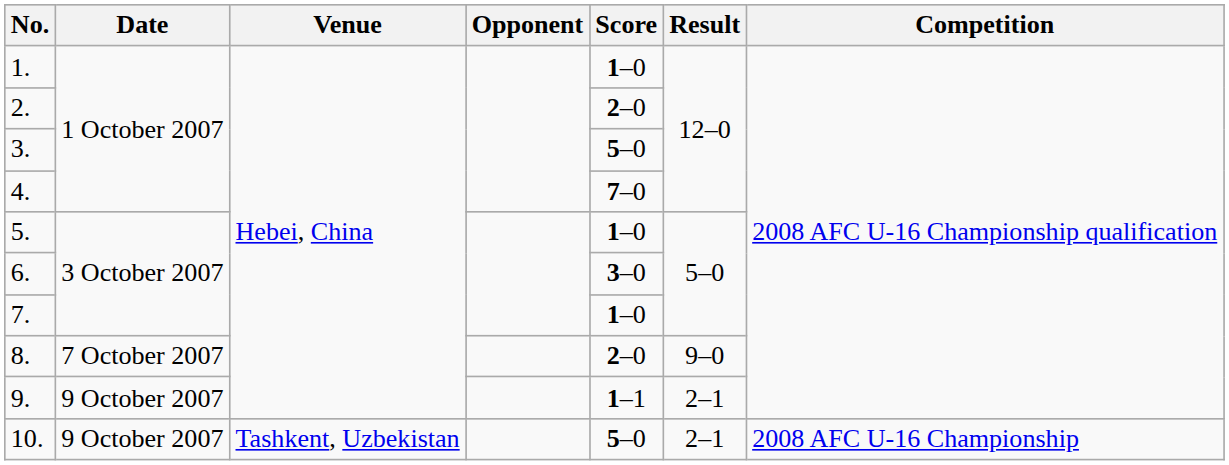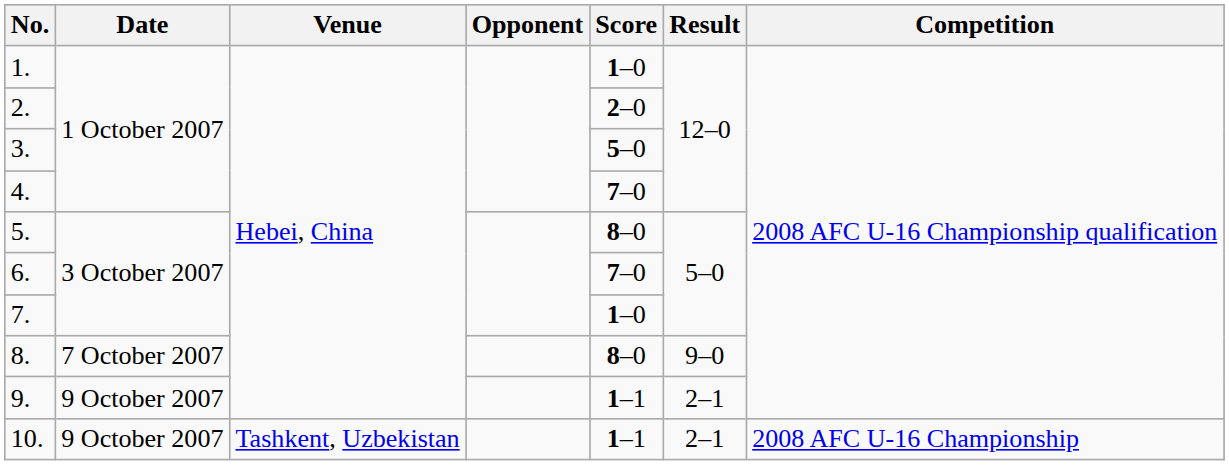5. | Score: 1–0 -> 8–0
6. | Score: 3–0 -> 7–0
8. | Score: 2–0 -> 8–0
10. | Score: 5–0 -> 1–1
